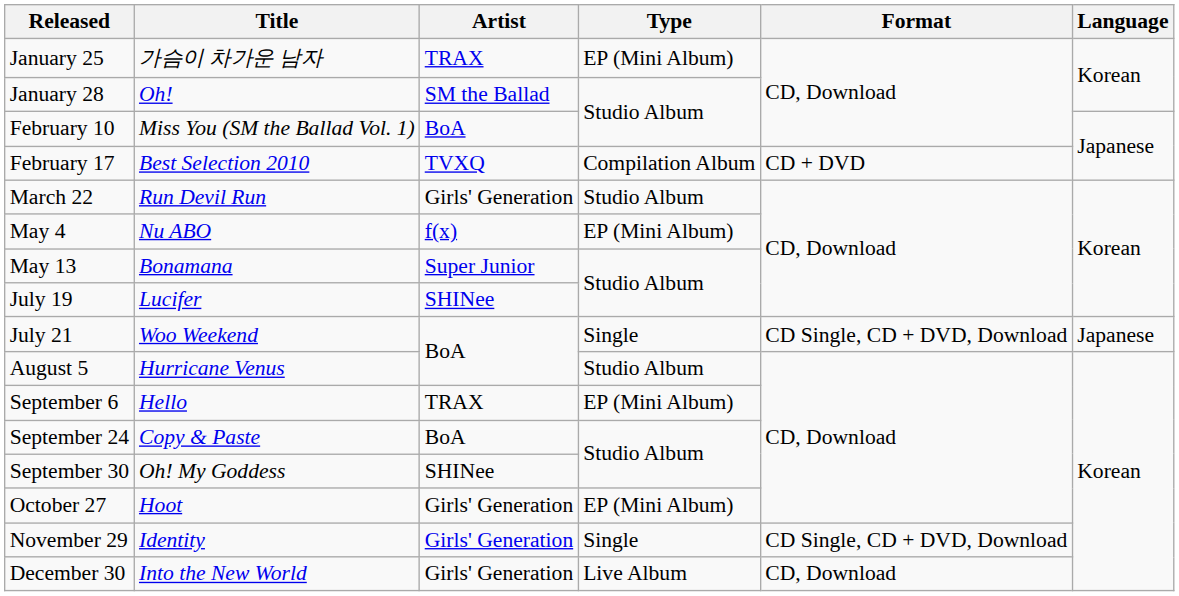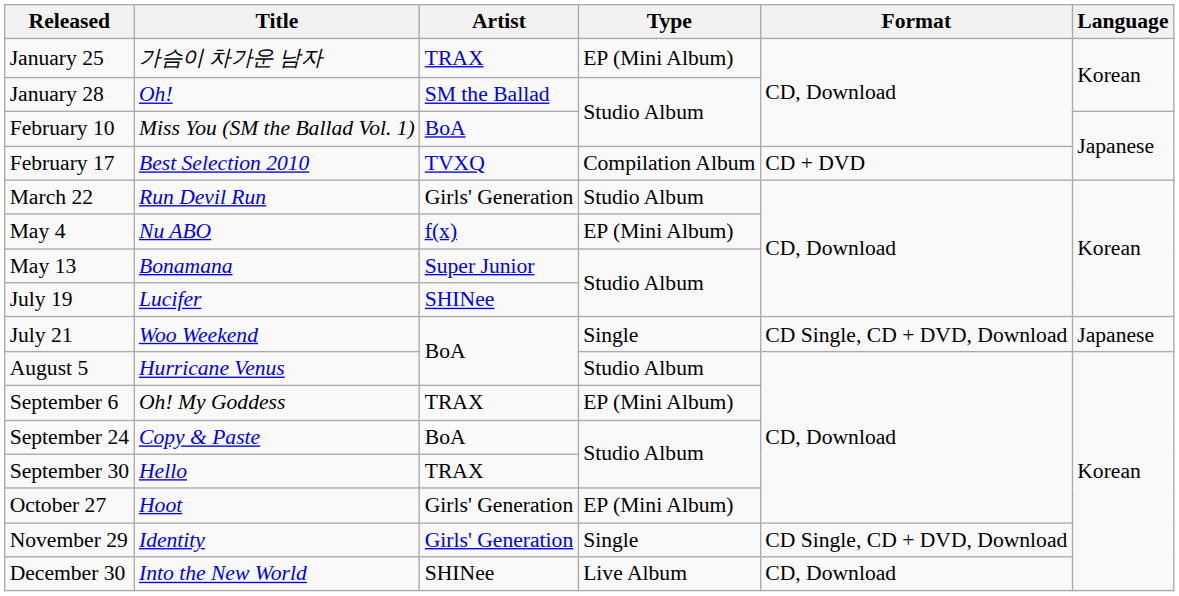September 6 | Title: Hello -> Oh! My Goddess
September 30 | Title: Oh! My Goddess -> Hello
September 30 | Artist: SHINee -> TRAX
December 30 | Artist: Girls' Generation -> SHINee
